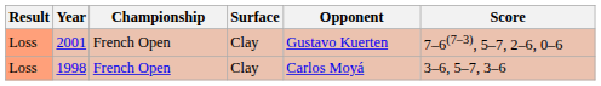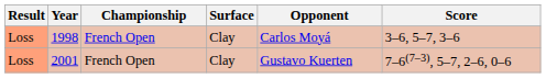rows swapped: 1998 <-> 2001
